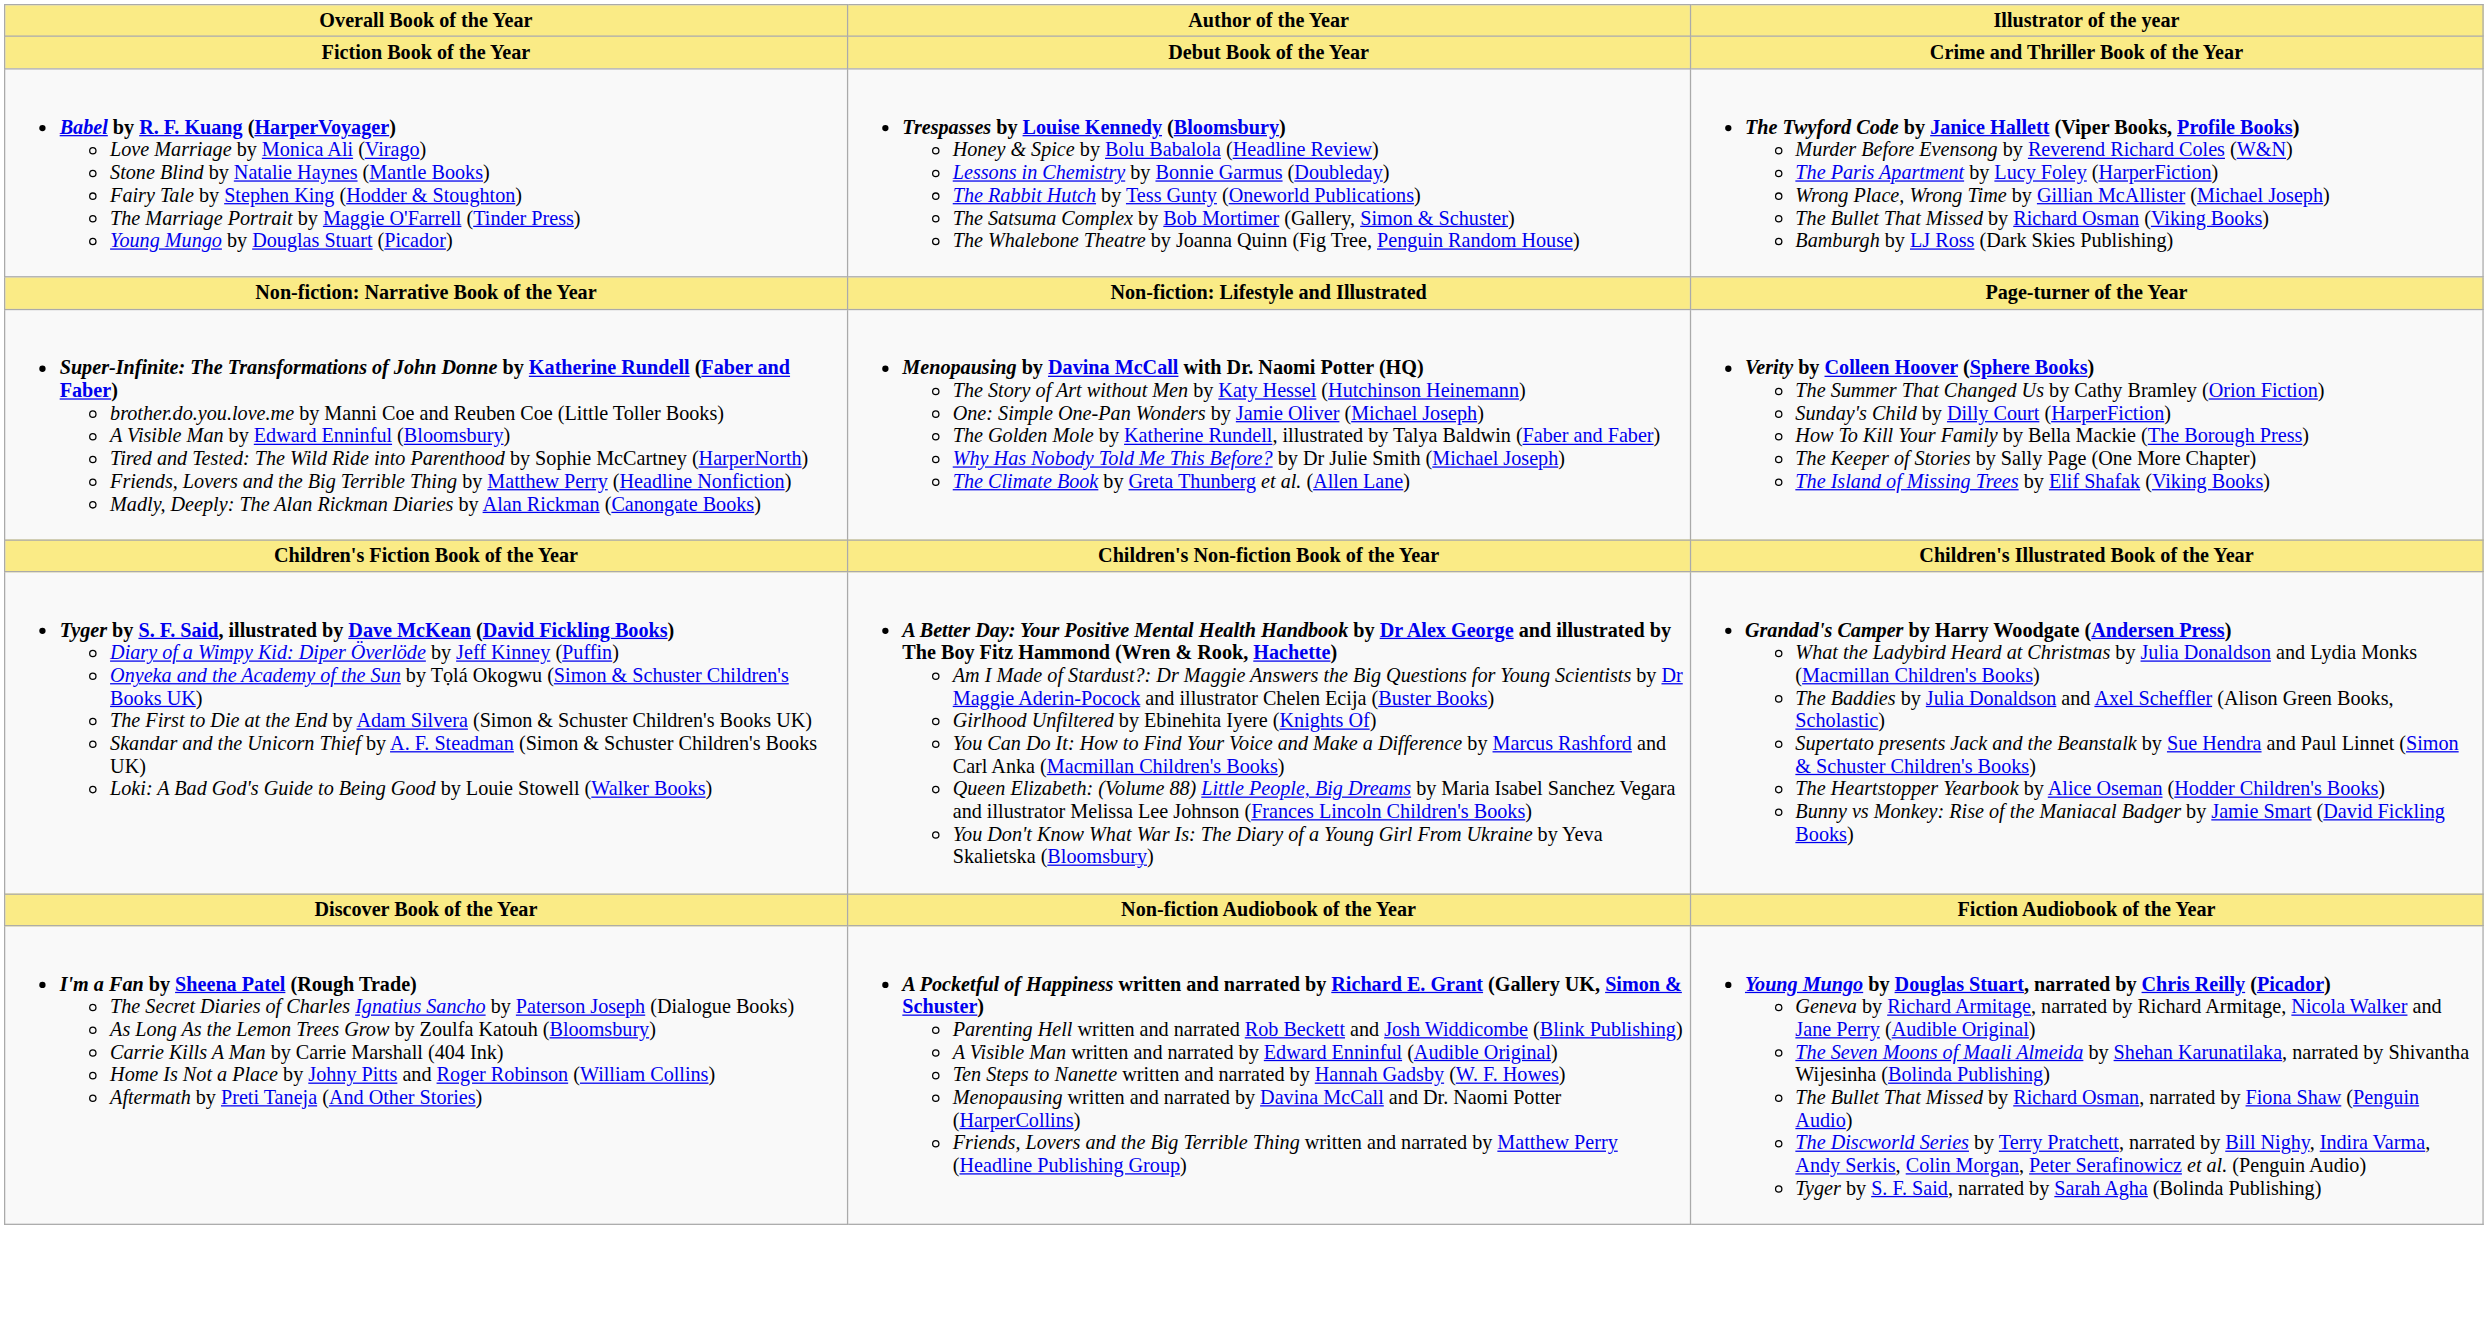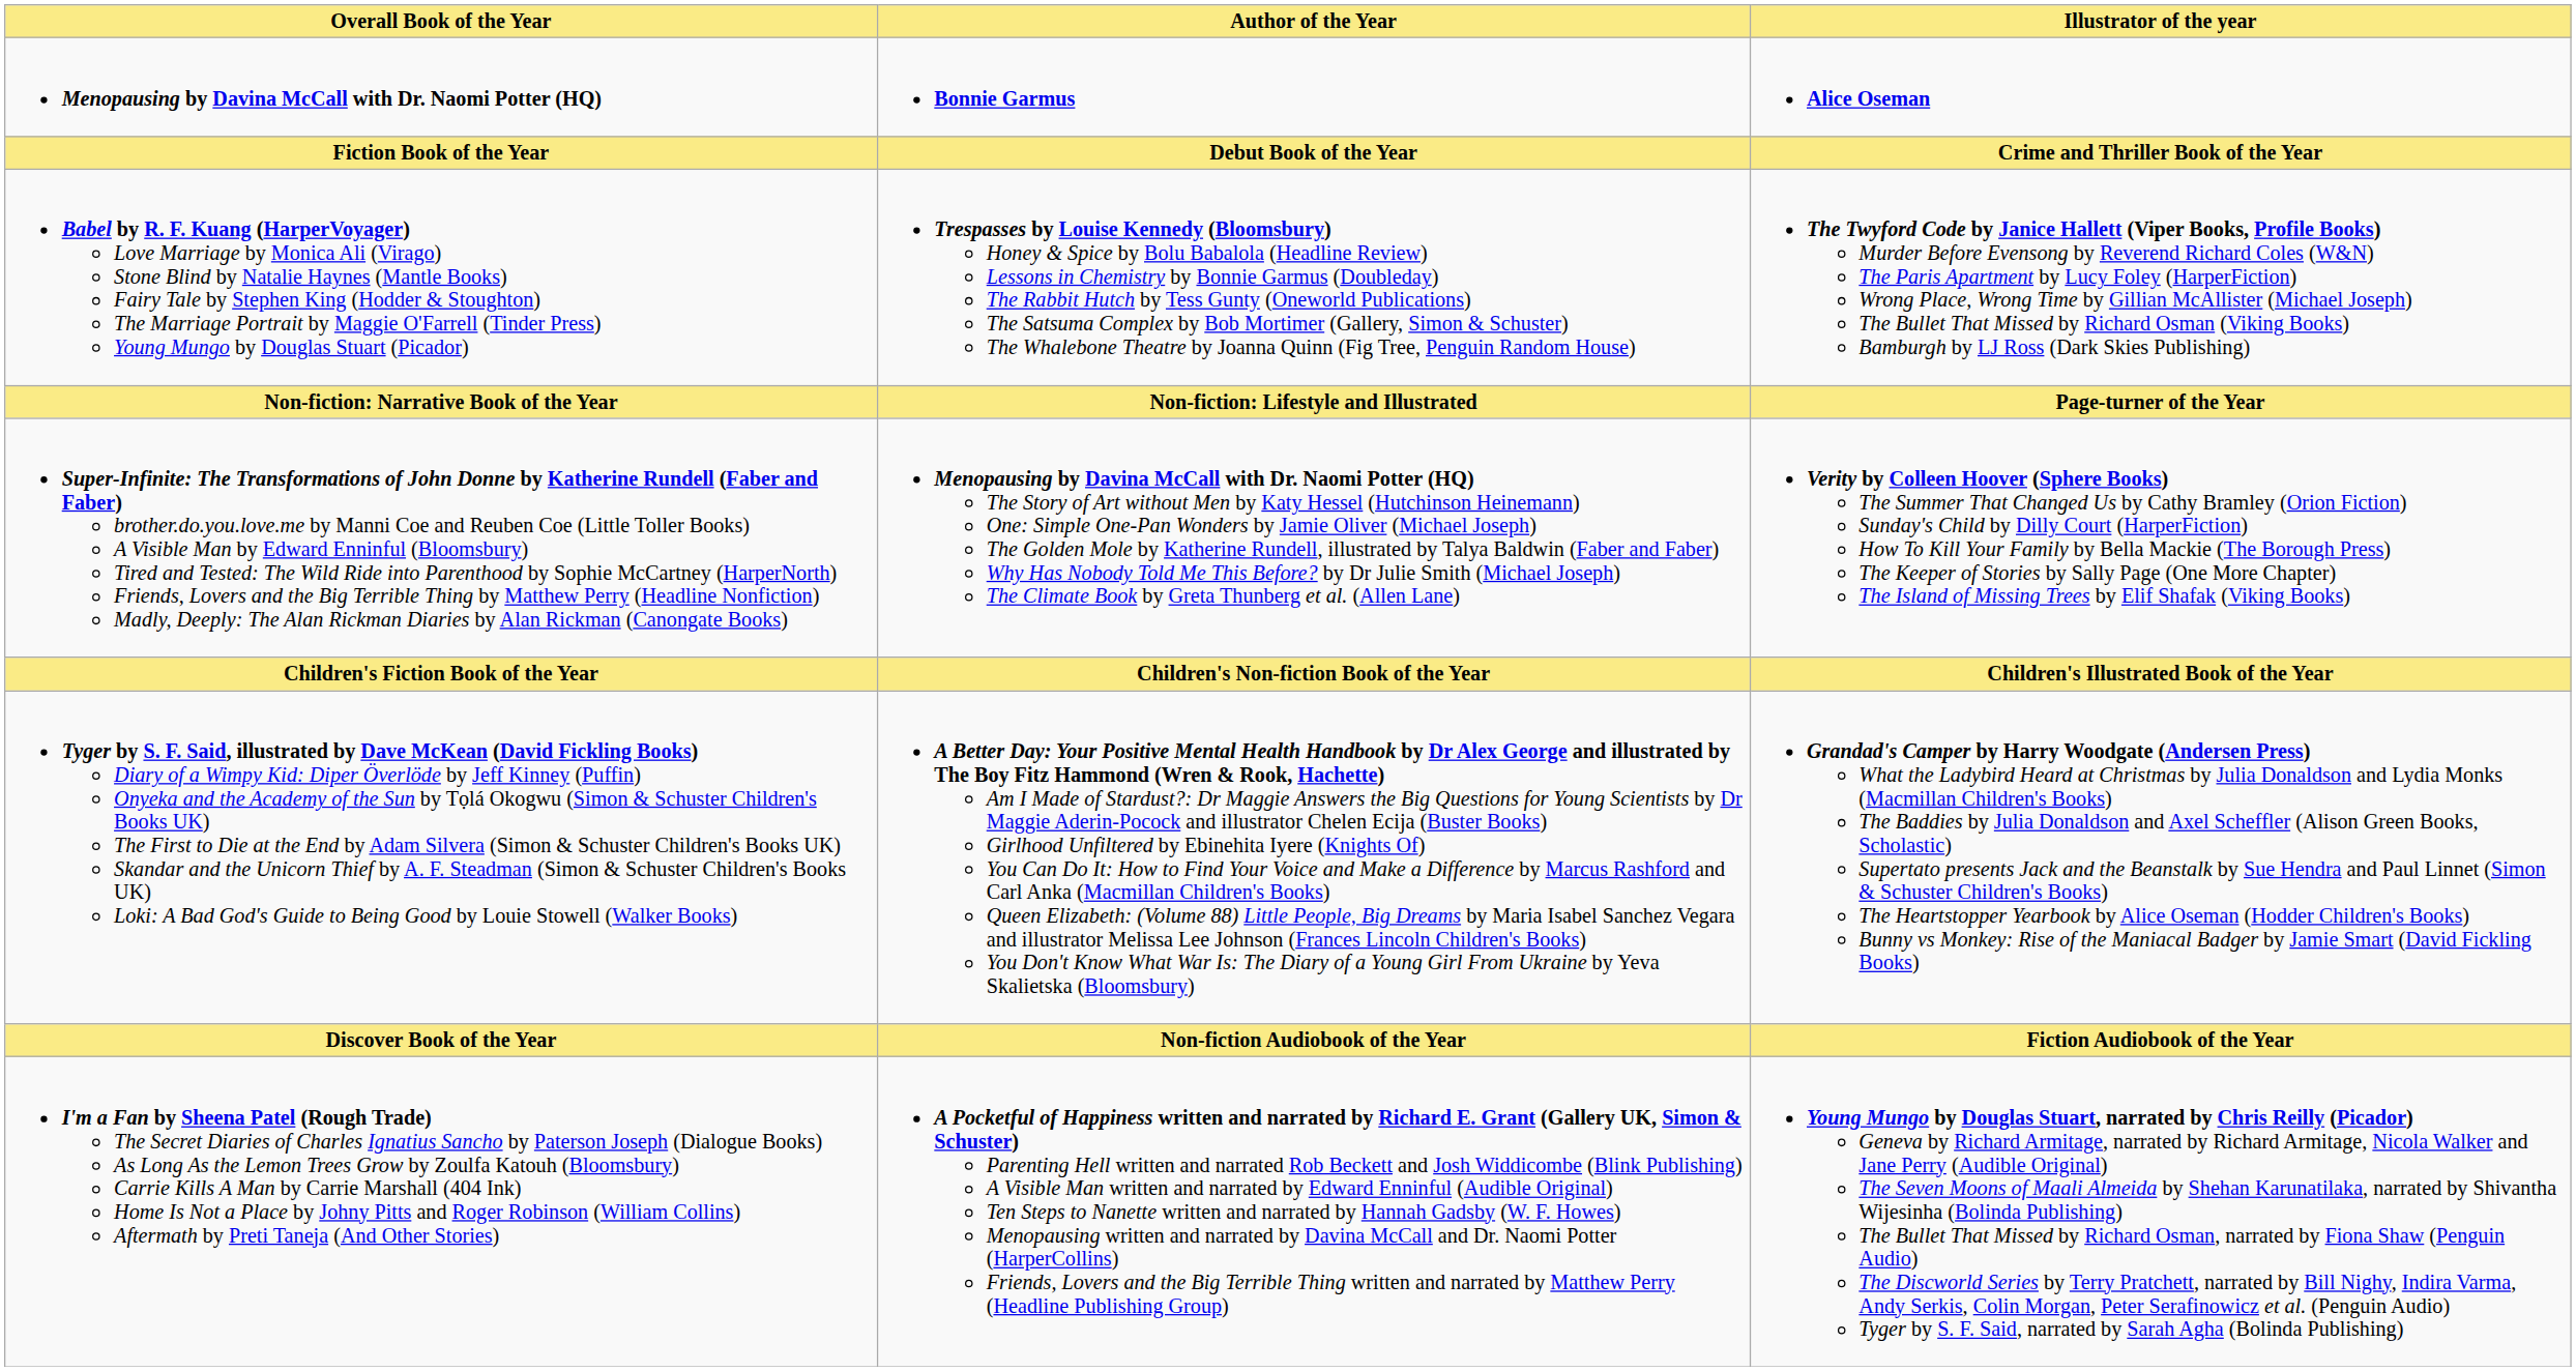+ row: Menopausing by Davina McCall with Dr. Naomi Potter (HQ) | Bonnie Garmus | Alice Oseman
